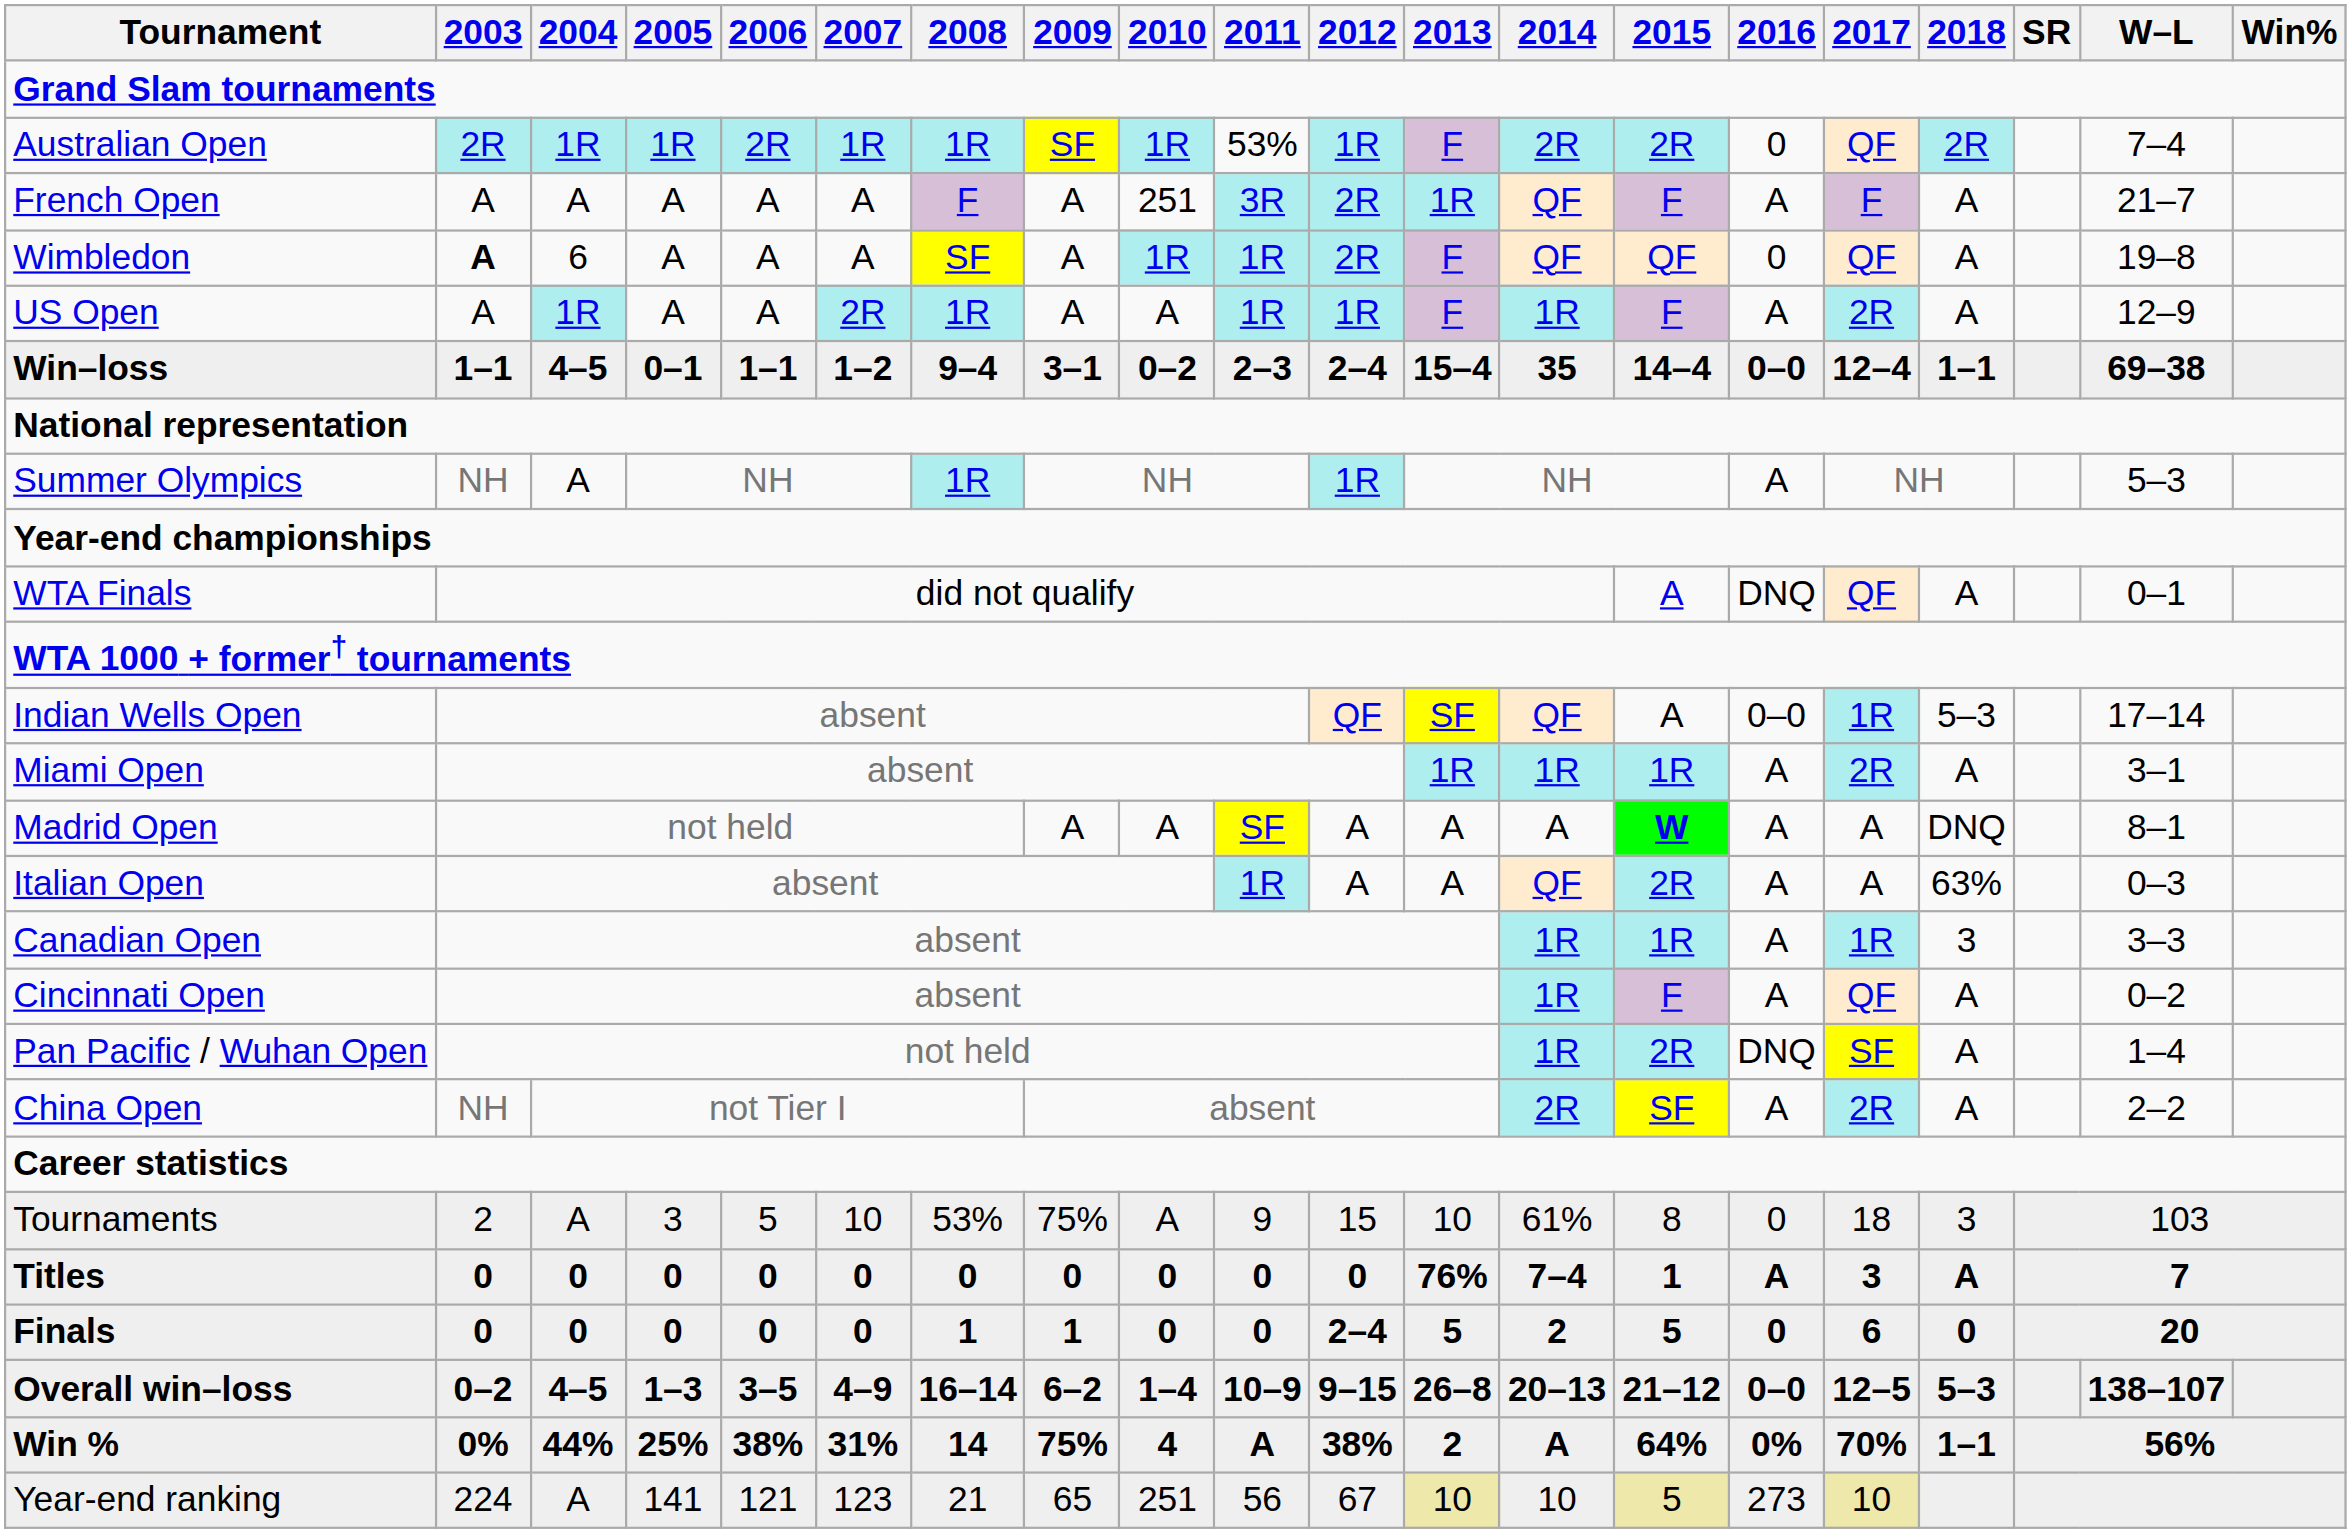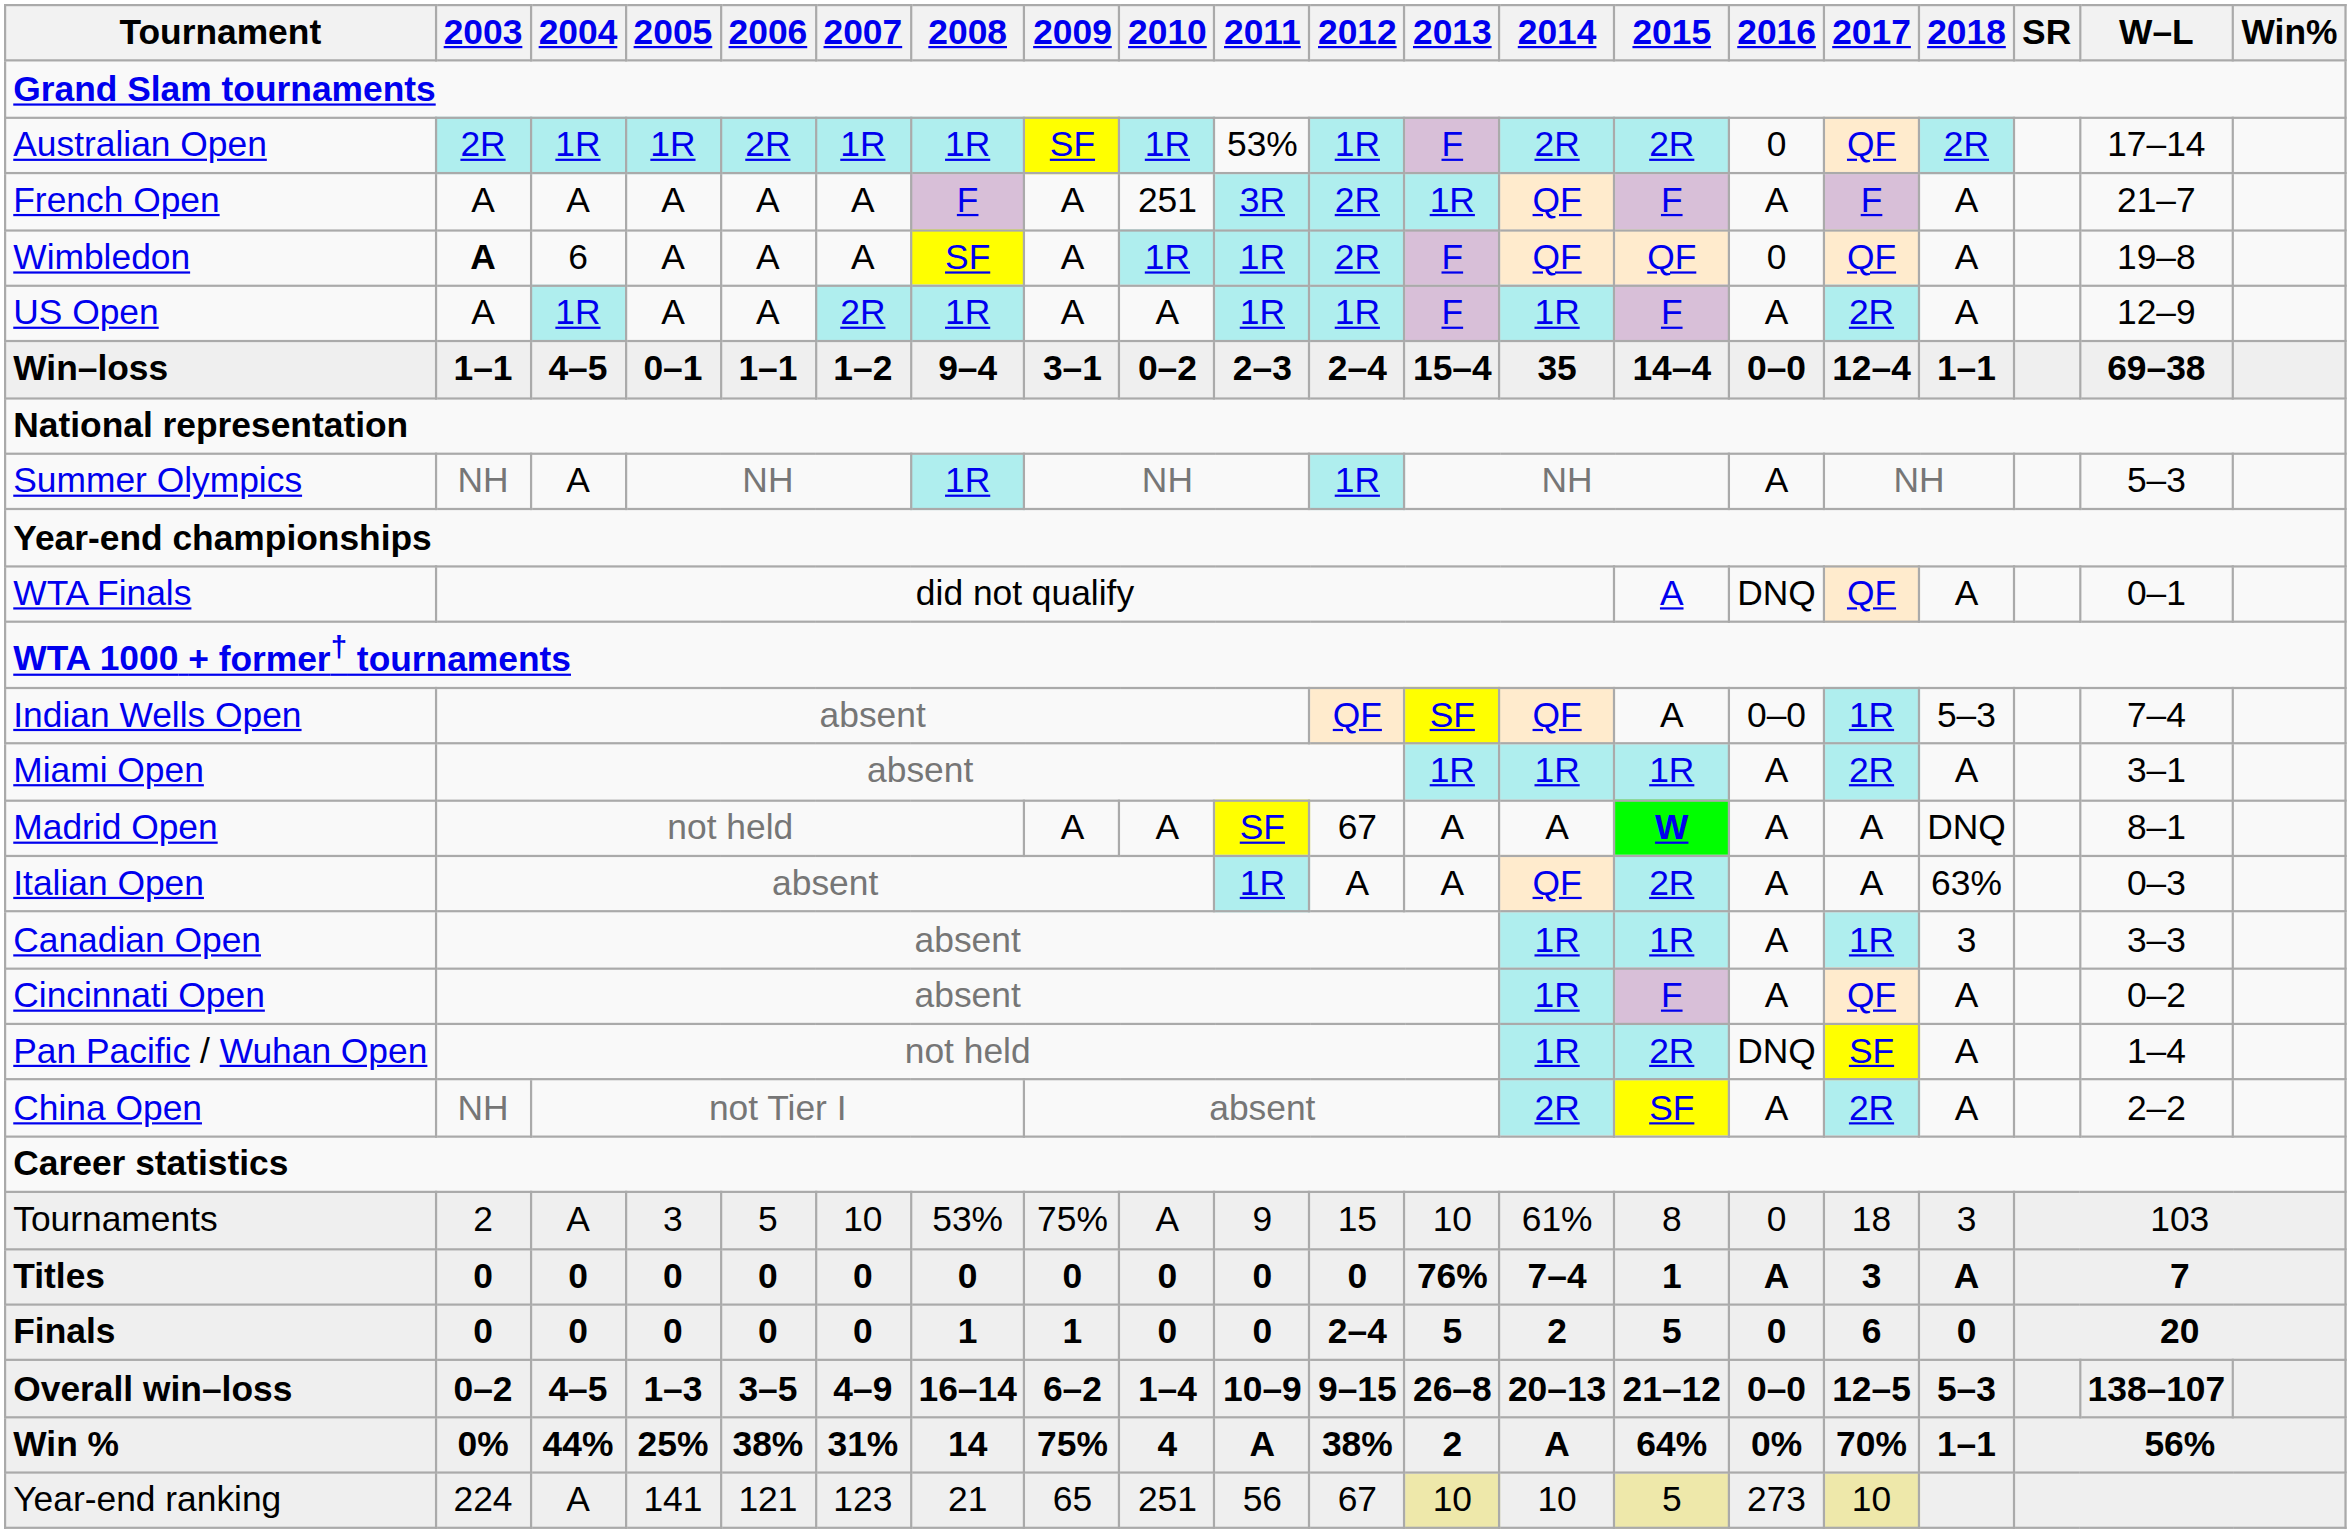Australian Open | W–L: 7–4 -> 17–14
Indian Wells Open | W–L: 17–14 -> 7–4
Madrid Open | 2012: A -> 67
